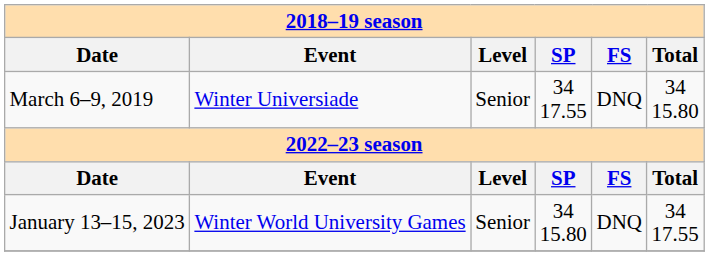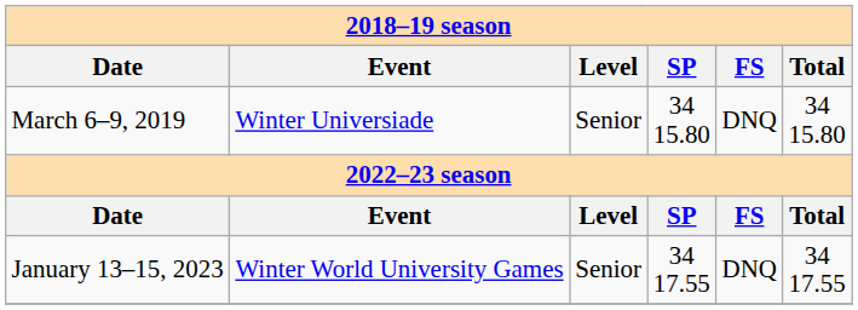March 6–9, 2019 | SP: 34 17.55 -> 34 15.80
January 13–15, 2023 | SP: 34 15.80 -> 34 17.55
